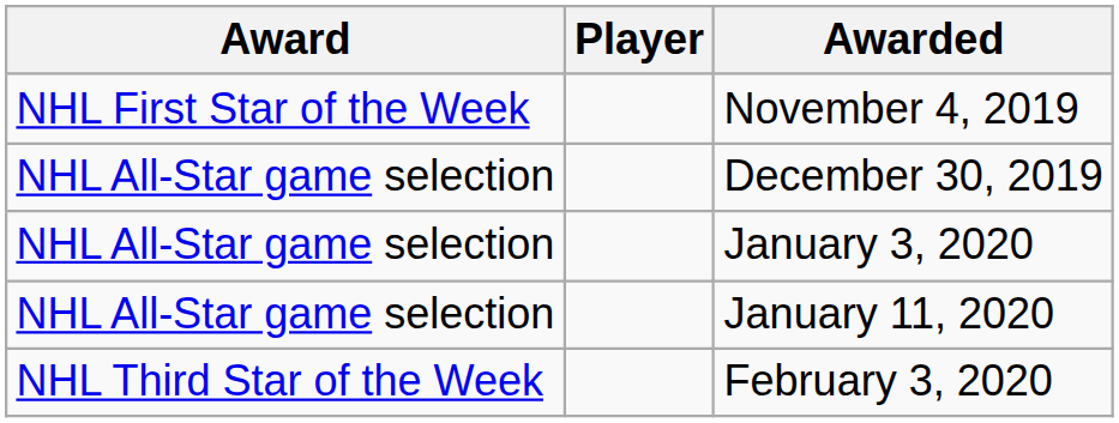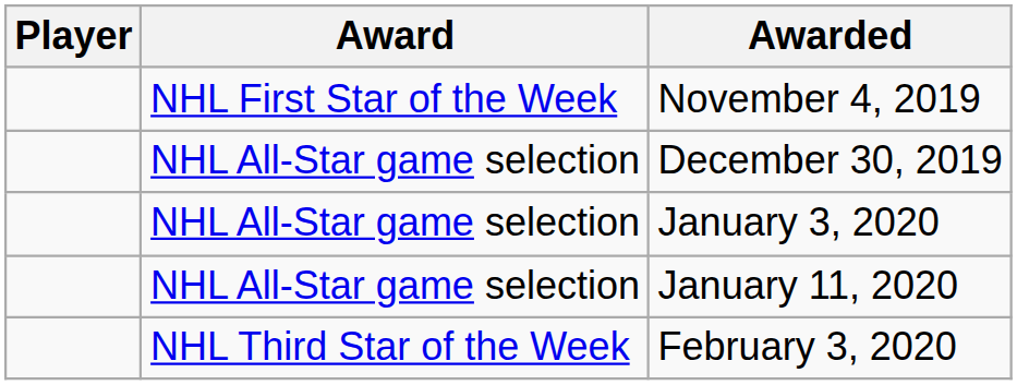columns swapped: Player <-> Award
